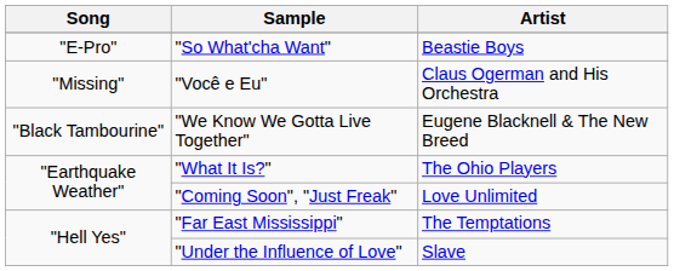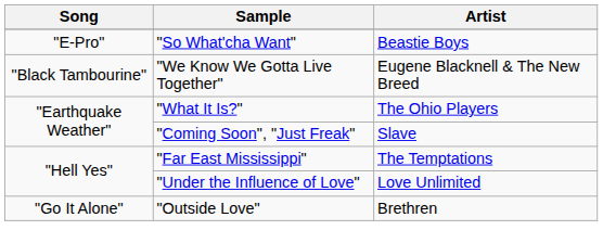- row: "Missing" | "Você e Eu" | Claus Ogerman and His Orchestra
"Coming Soon", "Just Freak" | Artist: Love Unlimited -> Slave
"Under the Influence of Love" | Artist: Slave -> Love Unlimited
+ row: "Go It Alone" | "Outside Love" | Brethren
